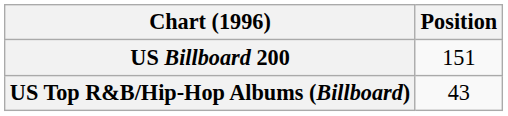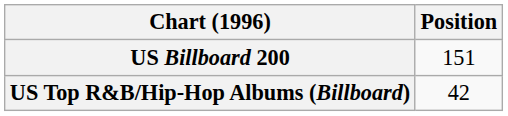US Top R&B/Hip-Hop Albums (Billboard) | Position: 43 -> 42
